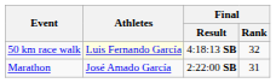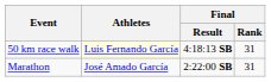50 km race walk | Final / Rank: 32 -> 31
